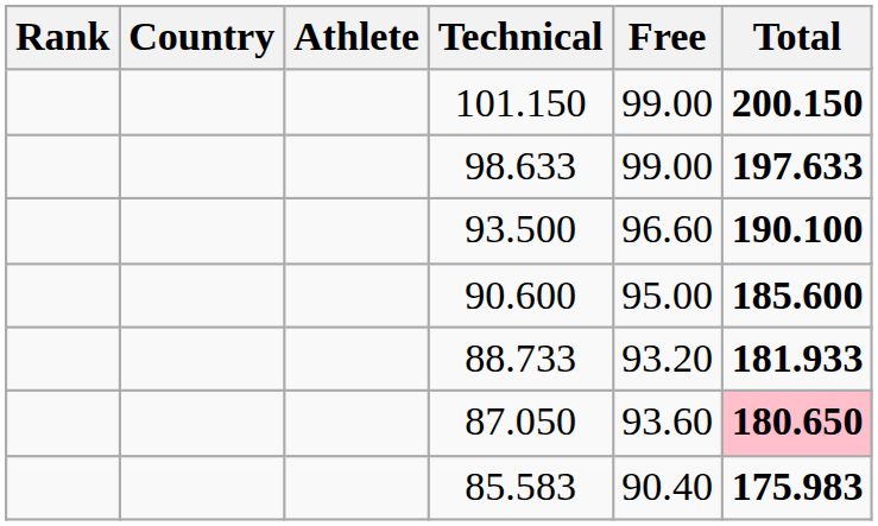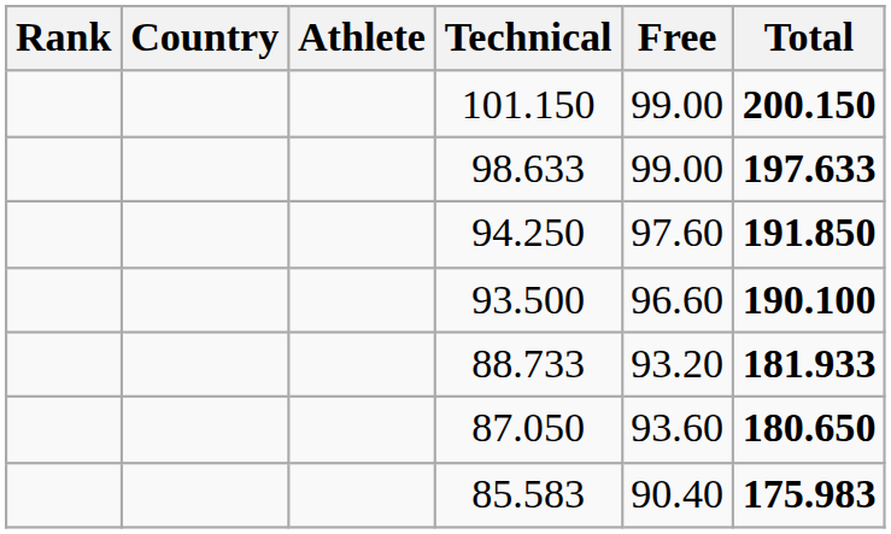+ row: 94.250 | 97.60 | 191.850
- row: 90.600 | 95.00 | 185.600
87.050 | Total: pink background -> no background
